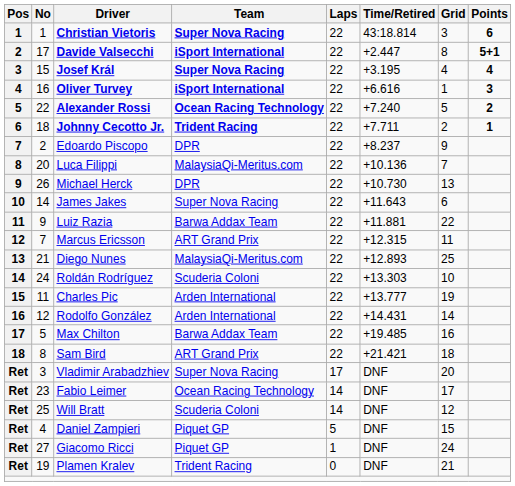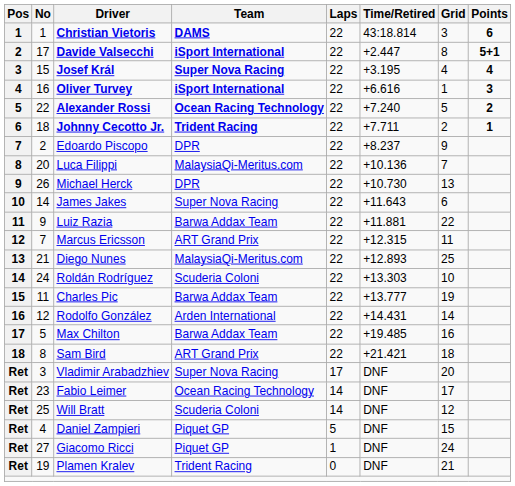Christian Vietoris | Team: Super Nova Racing -> DAMS
Charles Pic | Team: Arden International -> Barwa Addax Team
